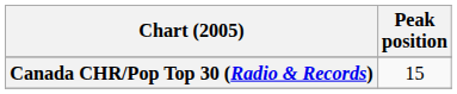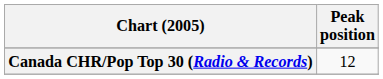Canada CHR/Pop Top 30 (Radio & Records) | Peak position: 15 -> 12
